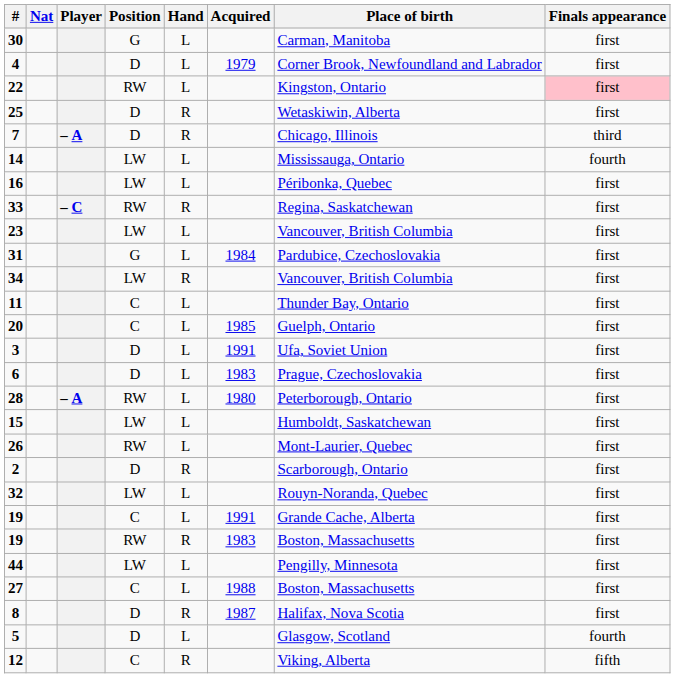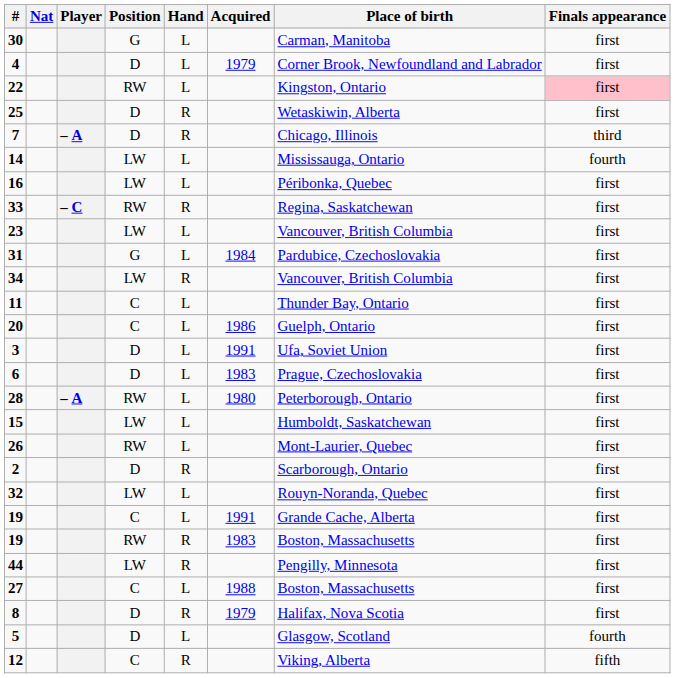20 | Acquired: 1985 -> 1986
44 | Hand: L -> R
8 | Acquired: 1987 -> 1979
